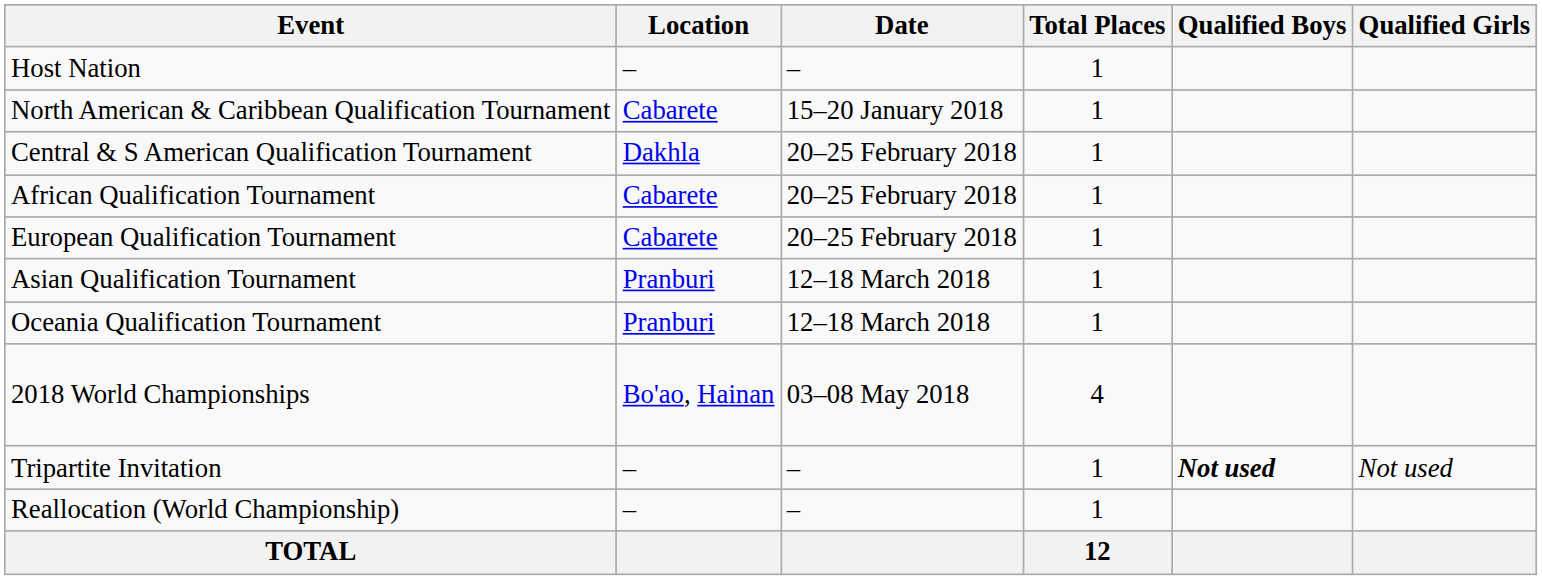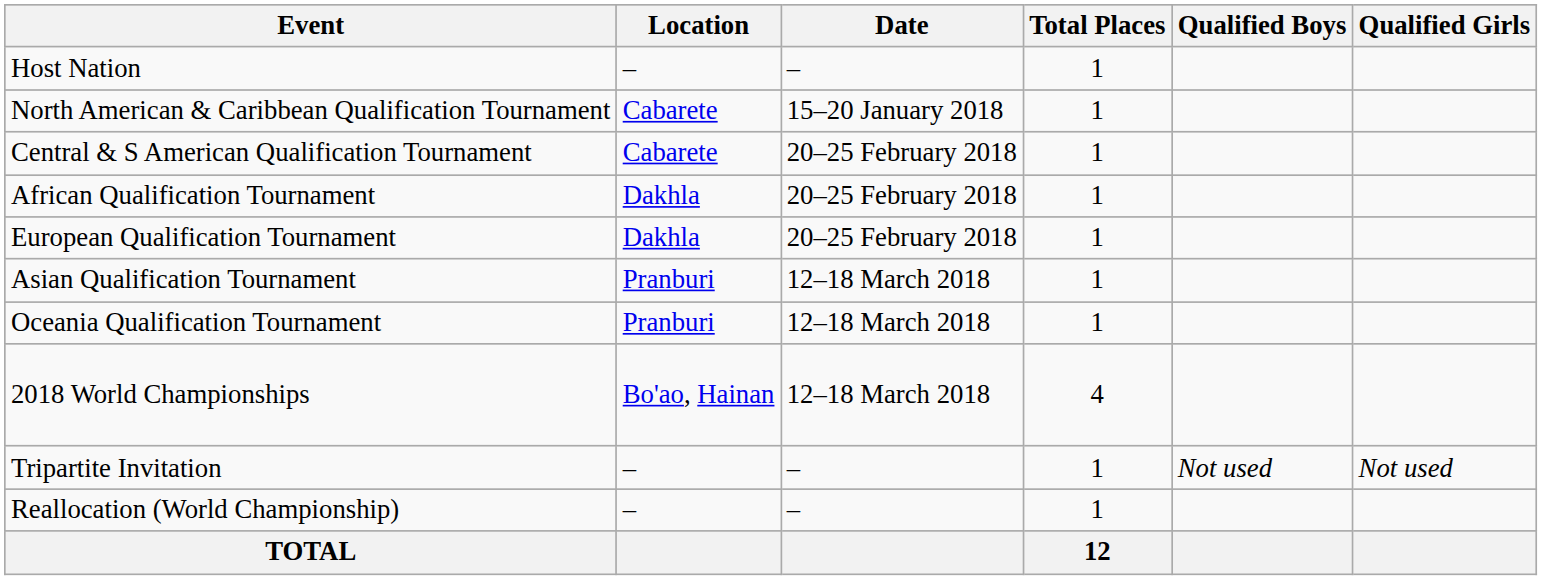Central & S American Qualification Tournament | Location: Dakhla -> Cabarete
African Qualification Tournament | Location: Cabarete -> Dakhla
European Qualification Tournament | Location: Cabarete -> Dakhla
2018 World Championships | Date: 03–08 May 2018 -> 12–18 March 2018
Tripartite Invitation | Qualified Boys: bold -> normal
